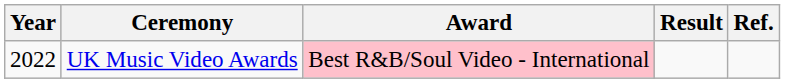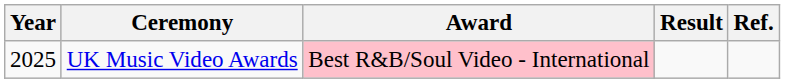UK Music Video Awards | Year: 2022 -> 2025
